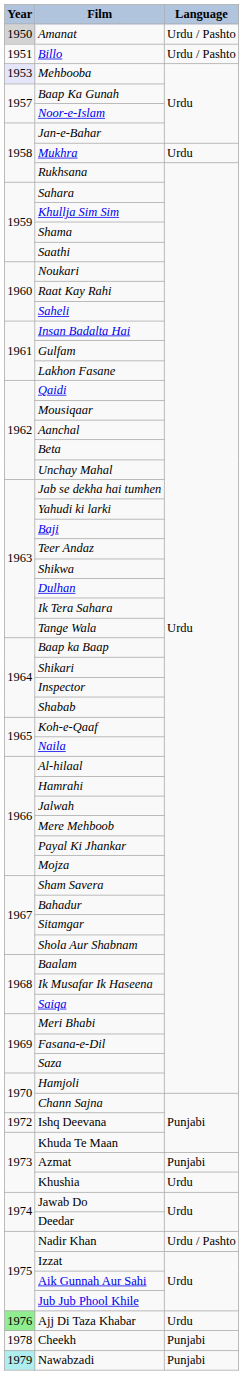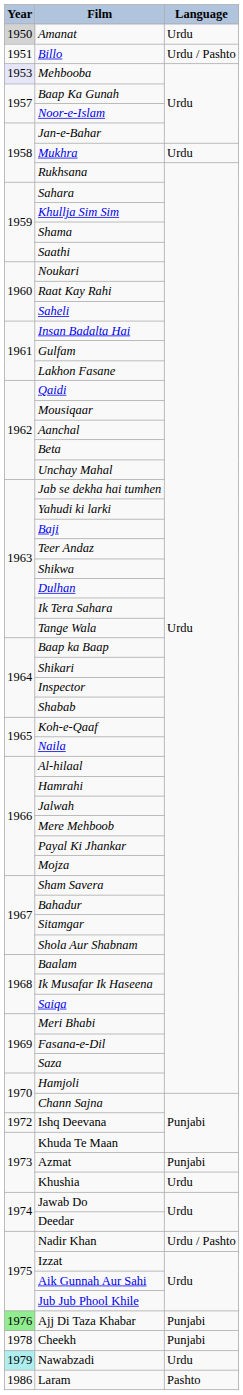Amanat | Language: Urdu / Pashto -> Urdu
Ajj Di Taza Khabar | Language: Urdu -> Punjabi
Nawabzadi | Language: Punjabi -> Urdu
+ row: 1986 | Laram | Pashto
